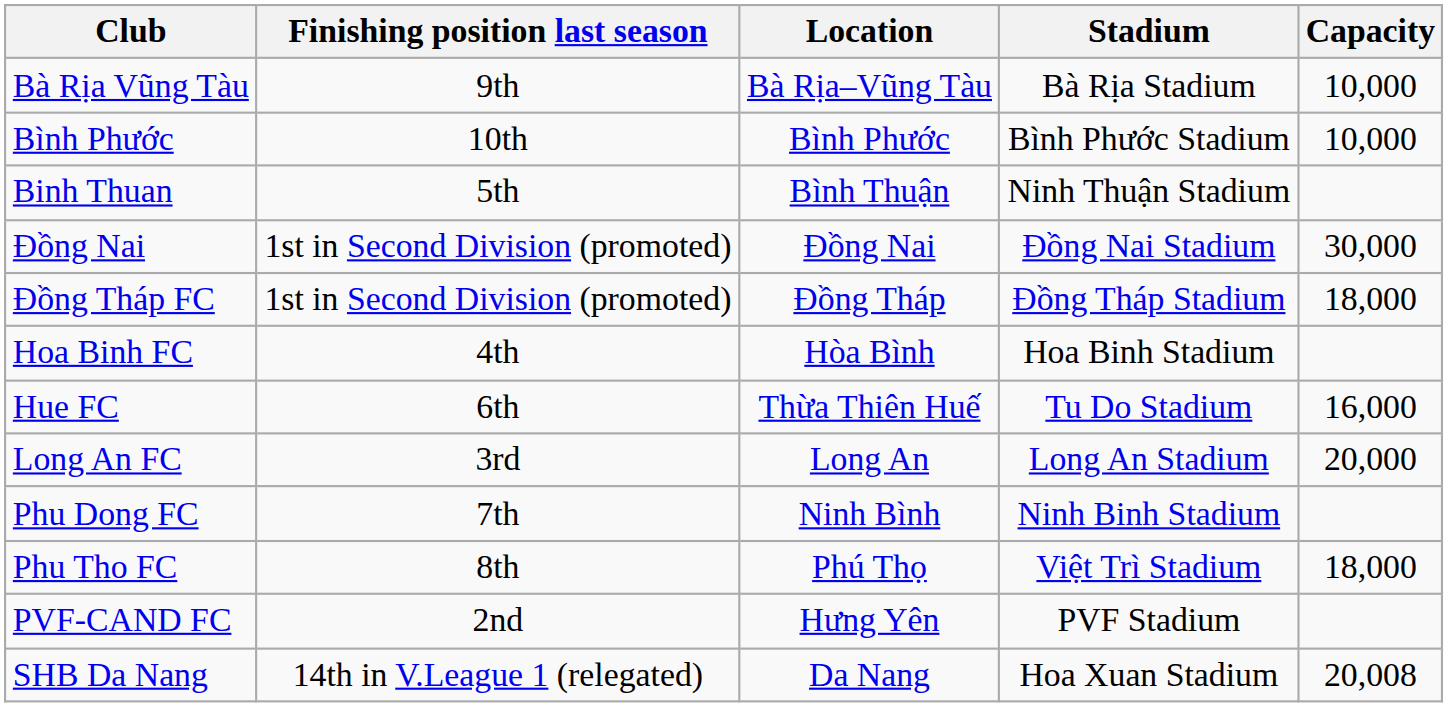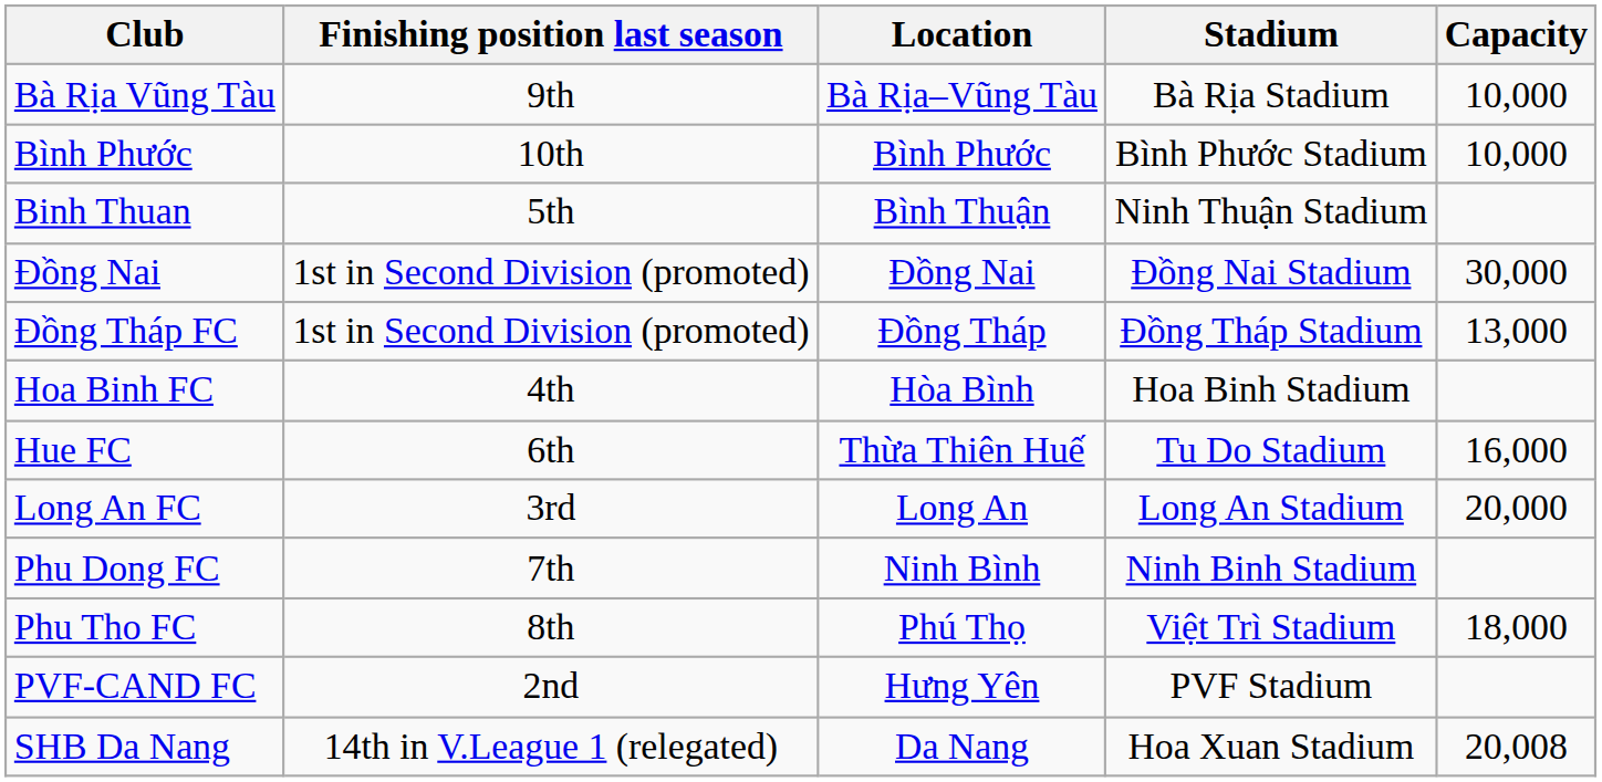Đồng Tháp FC | Capacity: 18,000 -> 13,000
